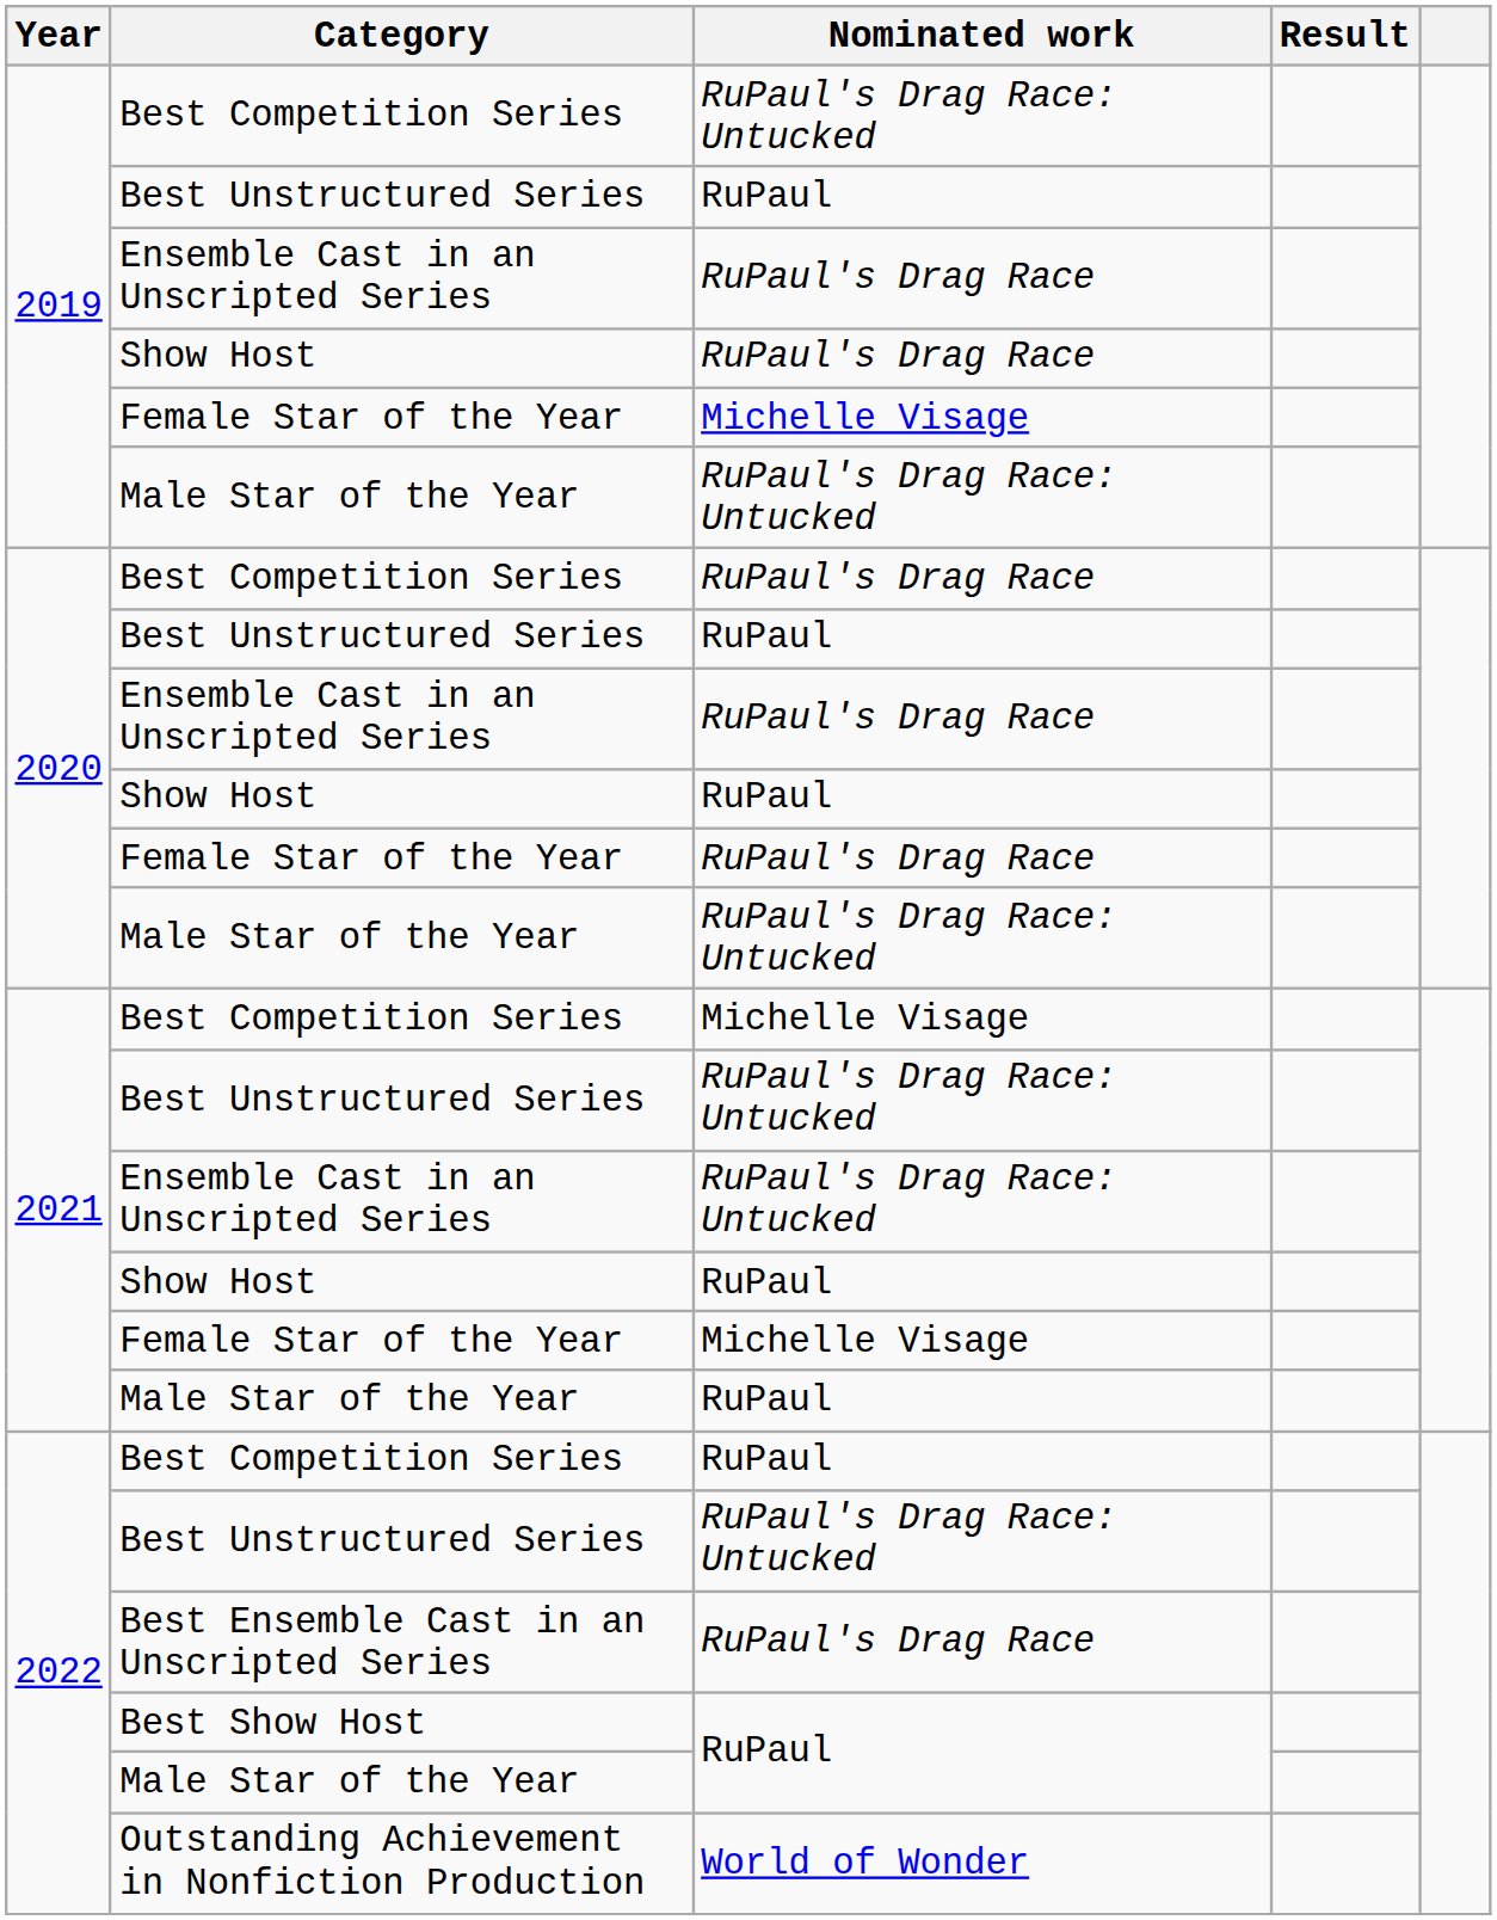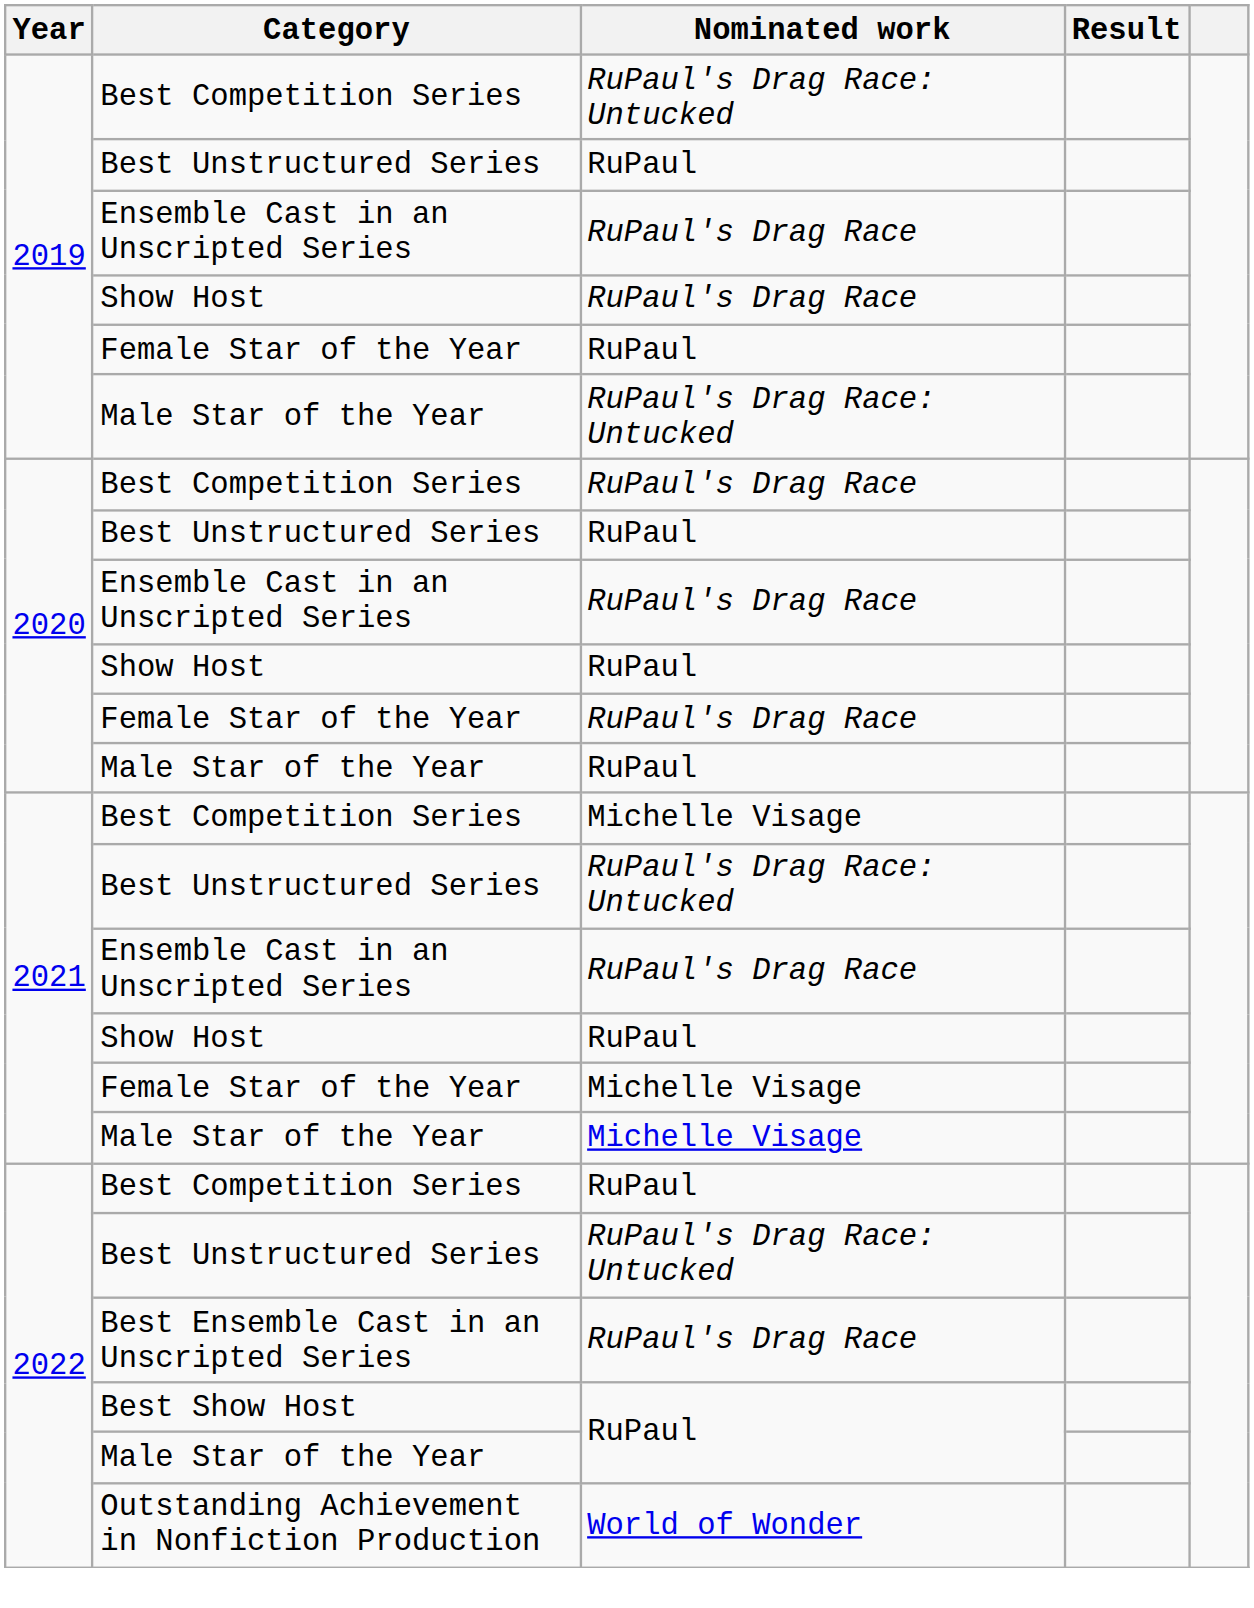2019 / Female Star of the Year | Nominated work: Michelle Visage -> RuPaul
2020 / Male Star of the Year | Nominated work: RuPaul's Drag Race: Untucked -> RuPaul
2021 / Ensemble Cast in an Unscripted Series | Nominated work: RuPaul's Drag Race: Untucked -> RuPaul's Drag Race
2021 / Male Star of the Year | Nominated work: RuPaul -> Michelle Visage
